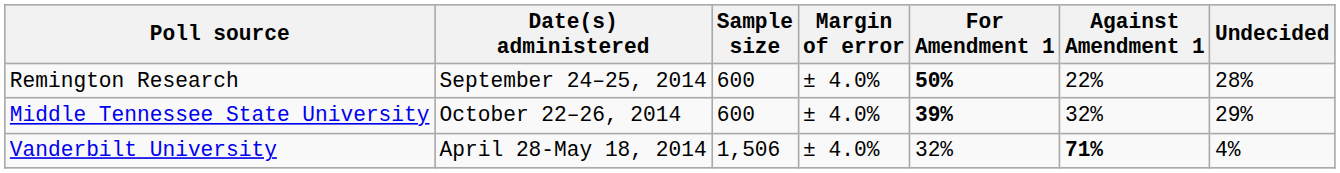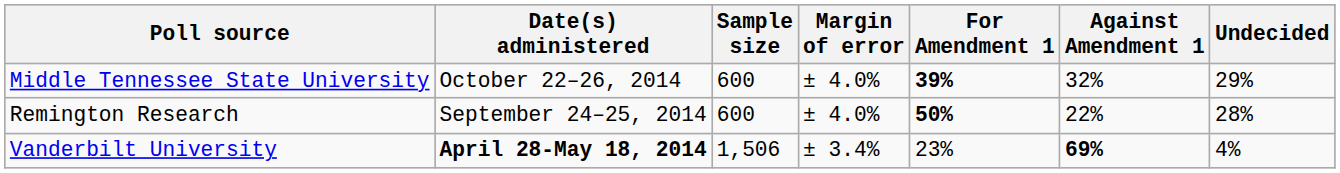rows swapped: Middle Tennessee State University <-> Remington Research
Vanderbilt University | Date(s) administered: normal -> bold
Vanderbilt University | Margin of error: ± 4.0% -> ± 3.4%
Vanderbilt University | For Amendment 1: 32% -> 23%
Vanderbilt University | Against Amendment 1: 71% -> 69%
